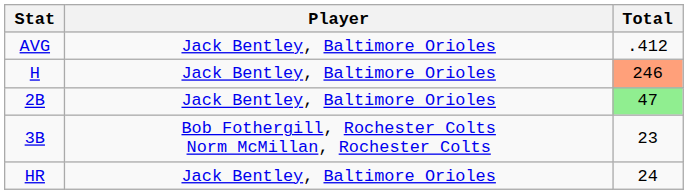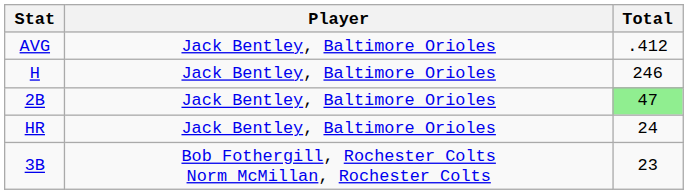H | Total: lightsalmon background -> no background
rows swapped: 3B <-> HR
